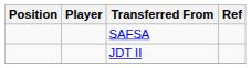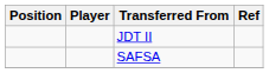rows swapped: JDT II <-> SAFSA
